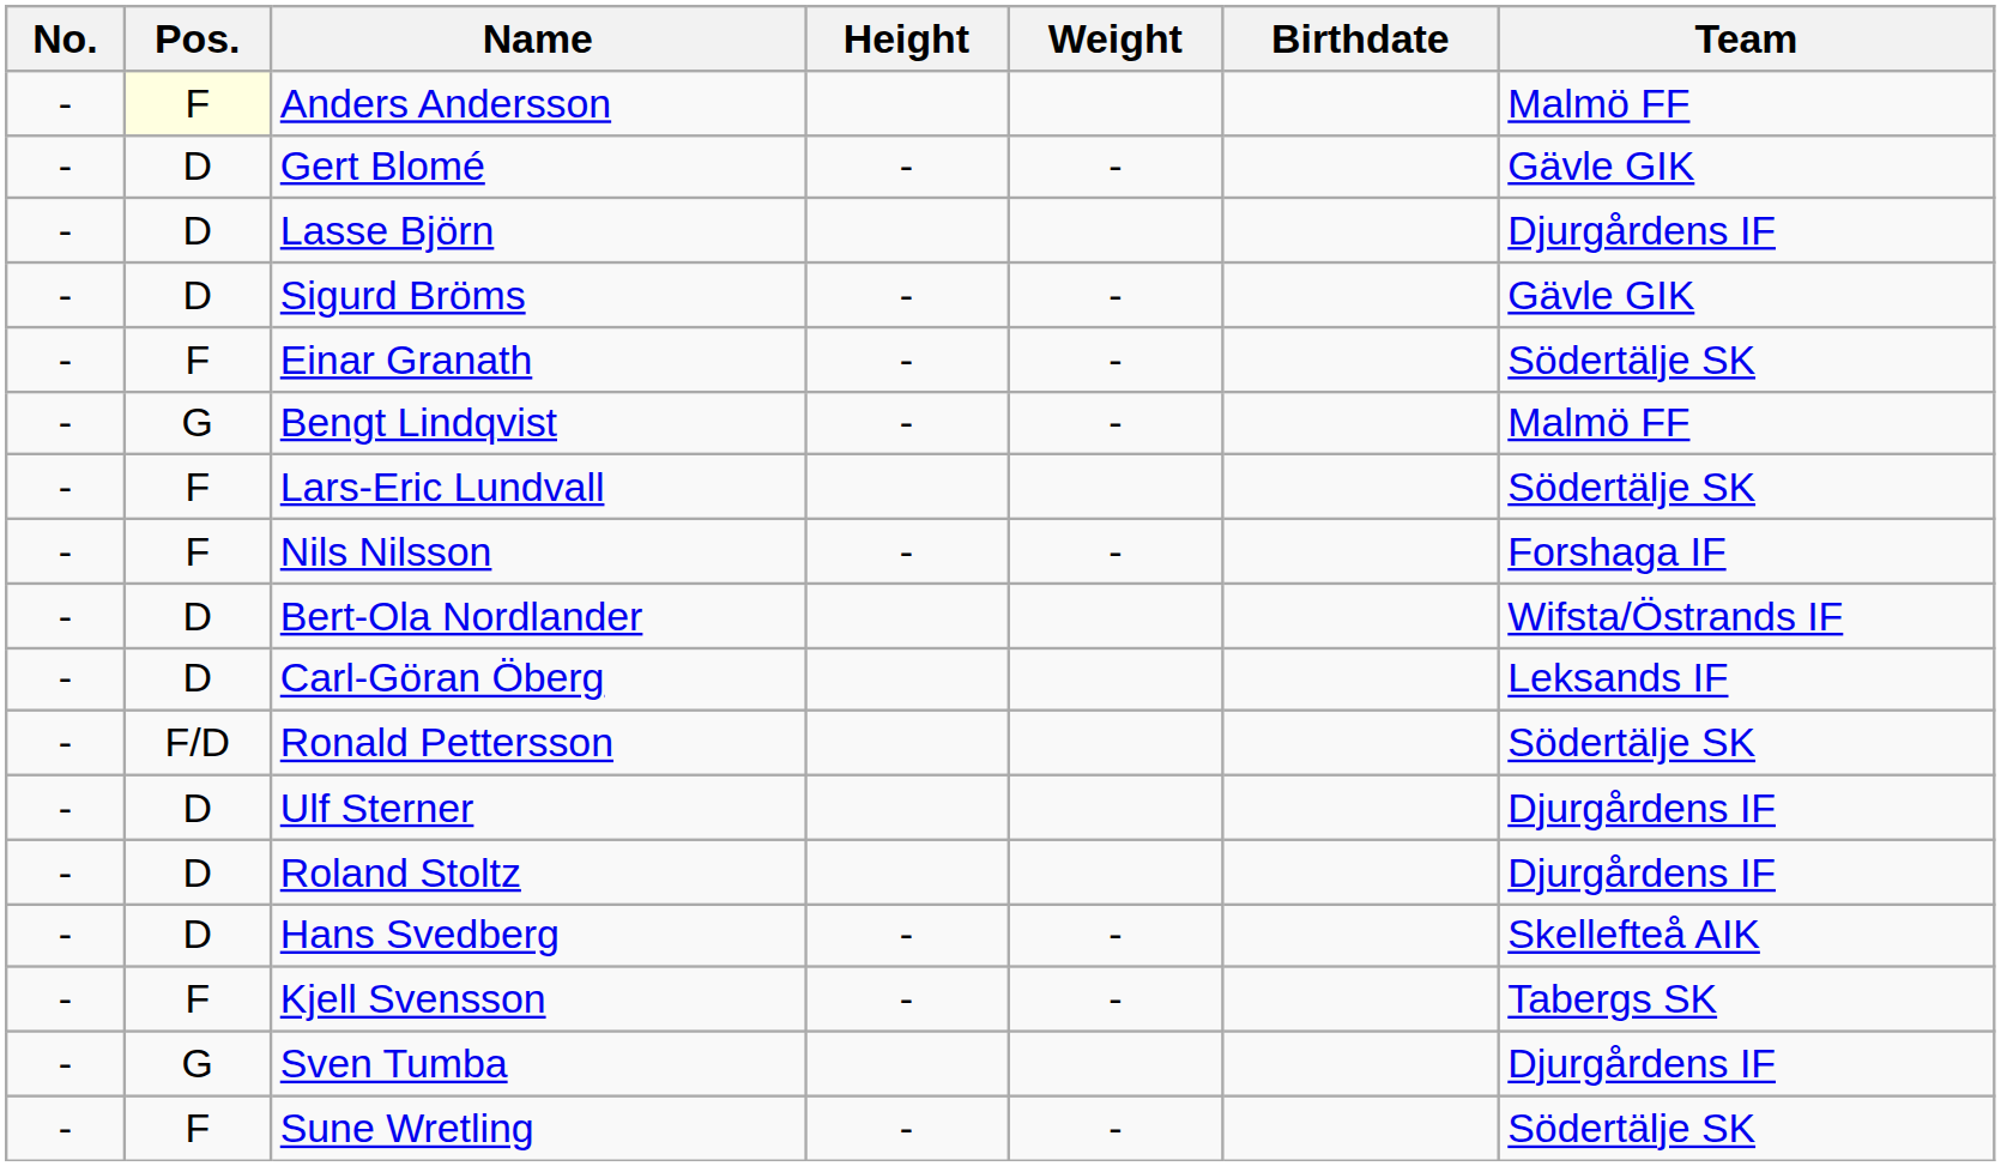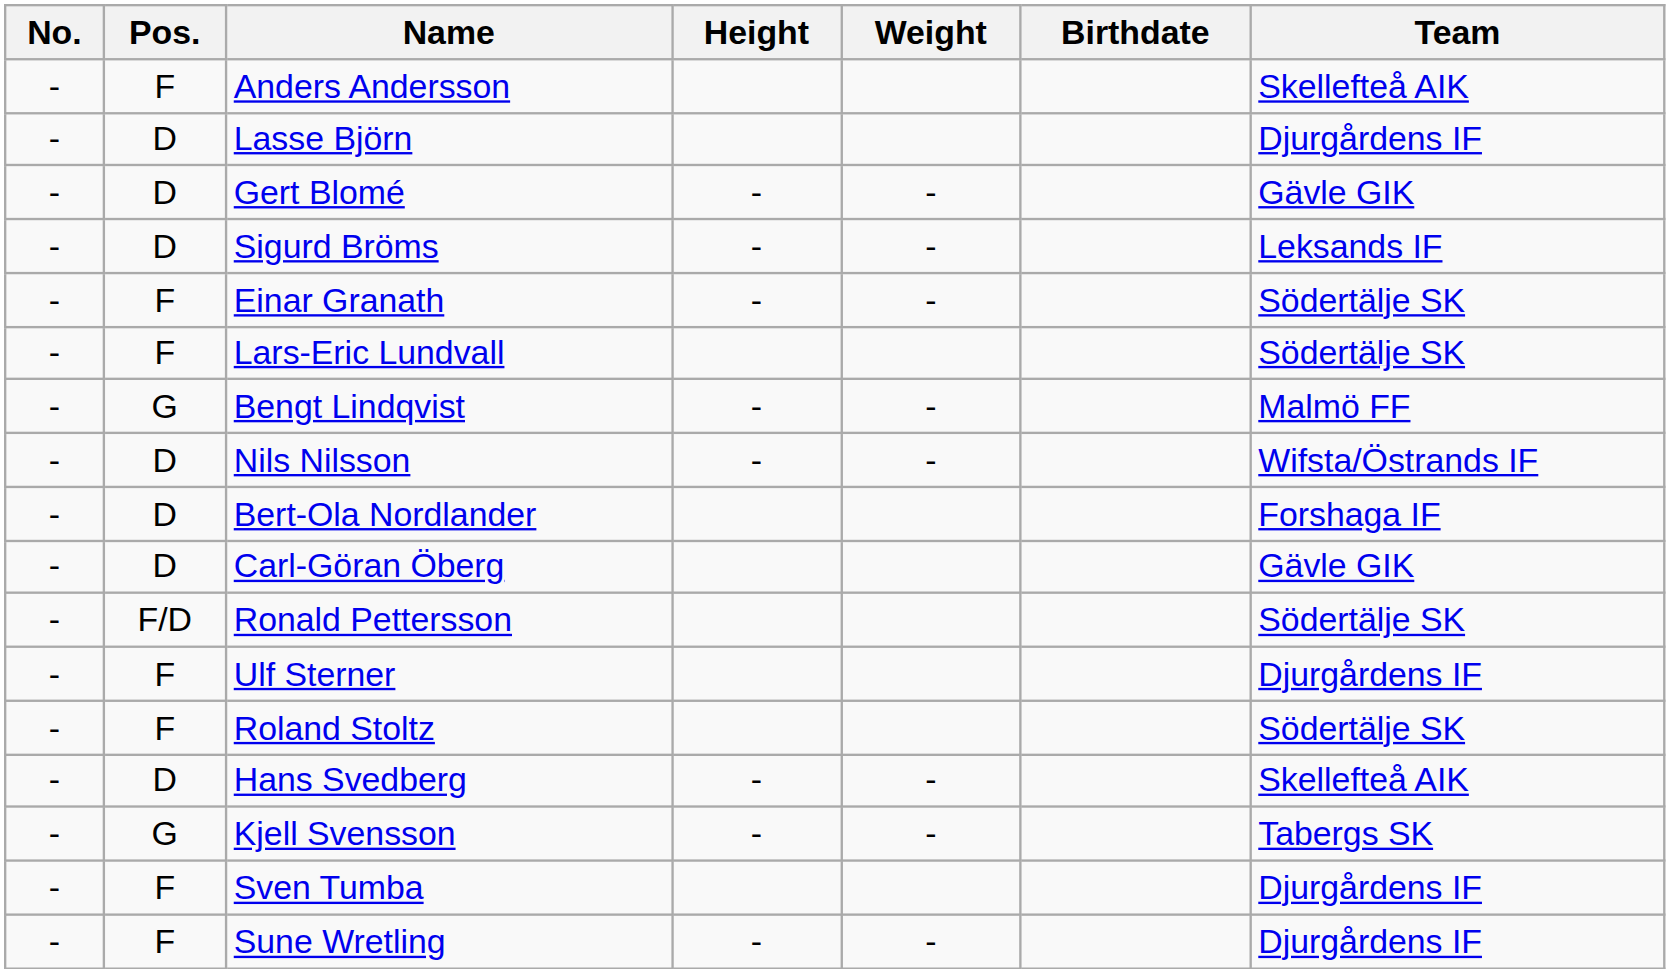Anders Andersson | Pos.: lightyellow background -> no background
Anders Andersson | Team: Malmö FF -> Skellefteå AIK
rows swapped: Lasse Björn <-> Gert Blomé
Sigurd Bröms | Team: Gävle GIK -> Leksands IF
rows swapped: Bengt Lindqvist <-> Lars-Eric Lundvall
Nils Nilsson | Pos.: F -> D
Nils Nilsson | Team: Forshaga IF -> Wifsta/Östrands IF
Bert-Ola Nordlander | Team: Wifsta/Östrands IF -> Forshaga IF
Carl-Göran Öberg | Team: Leksands IF -> Gävle GIK
Ulf Sterner | Pos.: D -> F
Roland Stoltz | Pos.: D -> F
Roland Stoltz | Team: Djurgårdens IF -> Södertälje SK
Kjell Svensson | Pos.: F -> G
Sven Tumba | Pos.: G -> F
Sune Wretling | Team: Södertälje SK -> Djurgårdens IF
